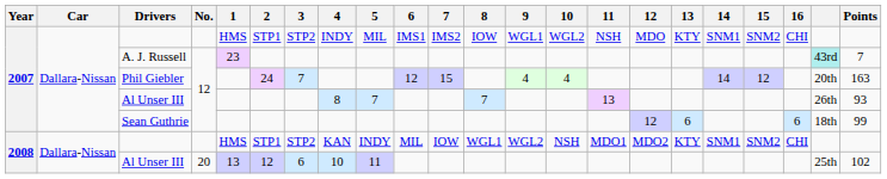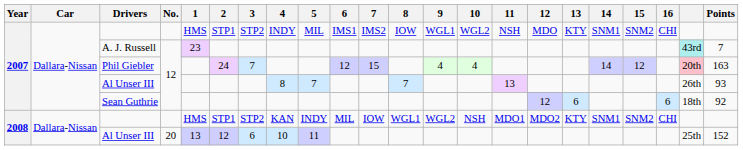Phil Giebler | column 21: no background -> pink background
Sean Guthrie | Points: 99 -> 92
2008 / Al Unser III | Points: 102 -> 152
